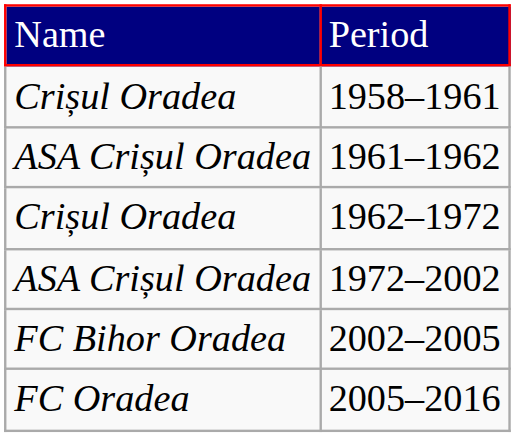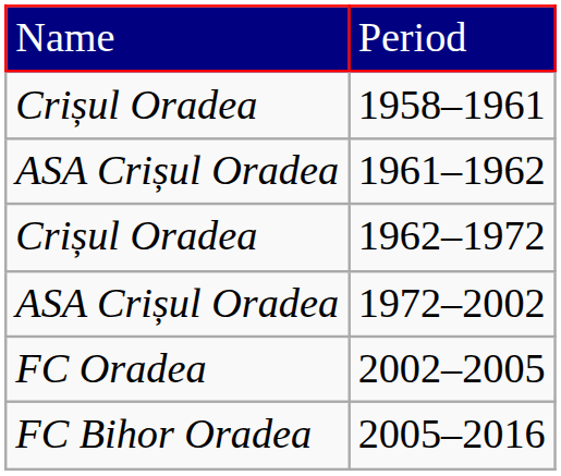2002–2005 | column 1: FC Bihor Oradea -> FC Oradea
2005–2016 | column 1: FC Oradea -> FC Bihor Oradea
